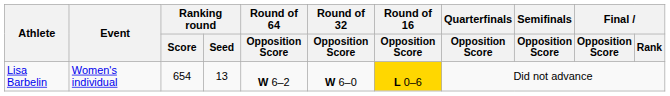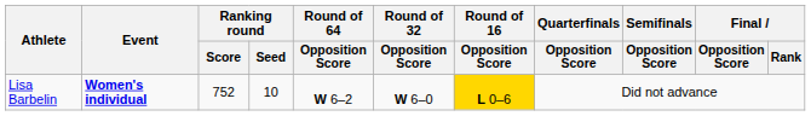Lisa Barbelin | Event: normal -> bold
Lisa Barbelin | Ranking round / Score: 654 -> 752
Lisa Barbelin | Ranking round / Seed: 13 -> 10
